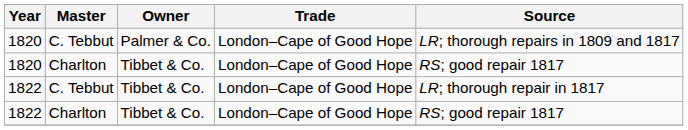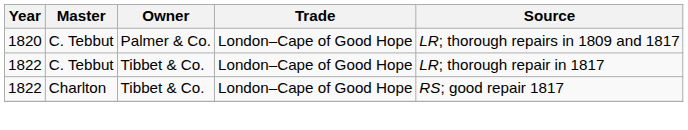- row: 1820 | Charlton | Tibbet & Co. | London–Cape of Good Hope | RS; good repair 1817
